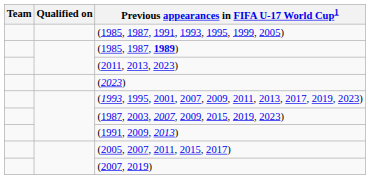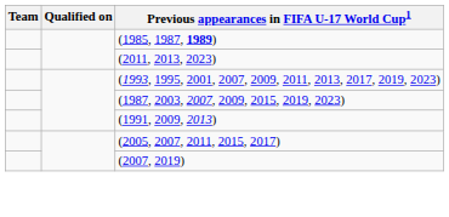- row: (1985, 1987, 1991, 1993, 1995, 1999, 2005)
- row: (2023)
